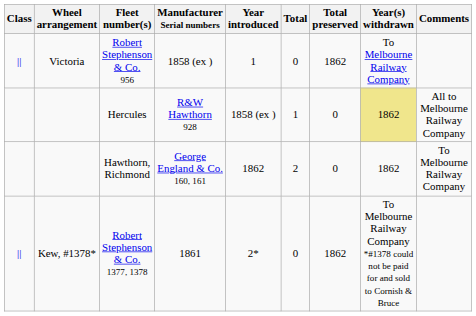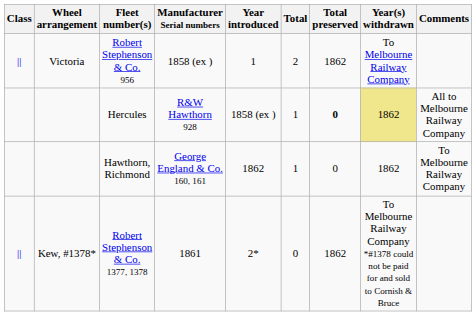Robert Stephenson & Co. 956 | Total: 0 -> 2
Hercules | Total preserved: normal -> bold
Hawthorn, Richmond | Total: 2 -> 1
